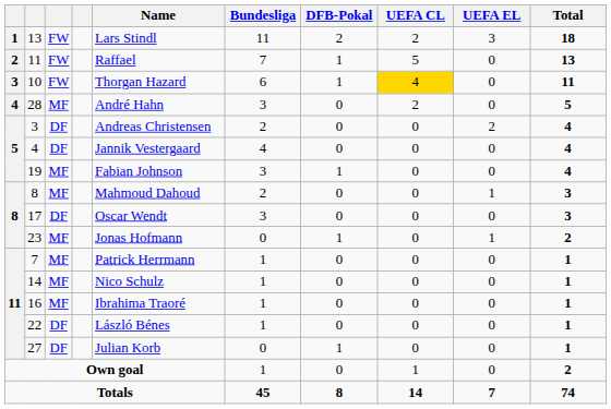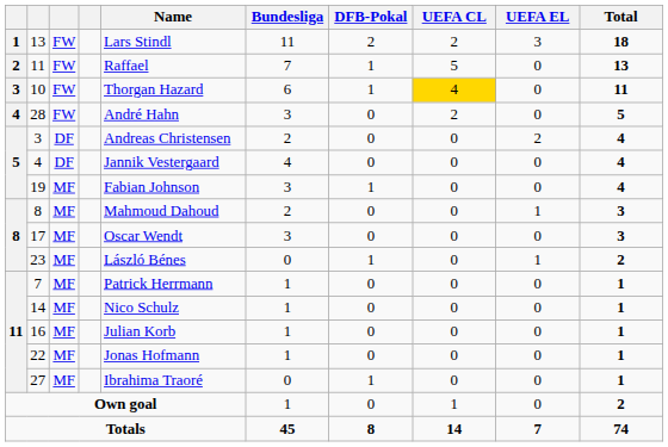28 | column 3: MF -> FW
17 | column 3: DF -> MF
23 | Name: Jonas Hofmann -> László Bénes
16 | Name: Ibrahima Traoré -> Julian Korb
22 | column 3: DF -> MF
22 | Name: László Bénes -> Jonas Hofmann
27 | column 3: DF -> MF
27 | Name: Julian Korb -> Ibrahima Traoré
